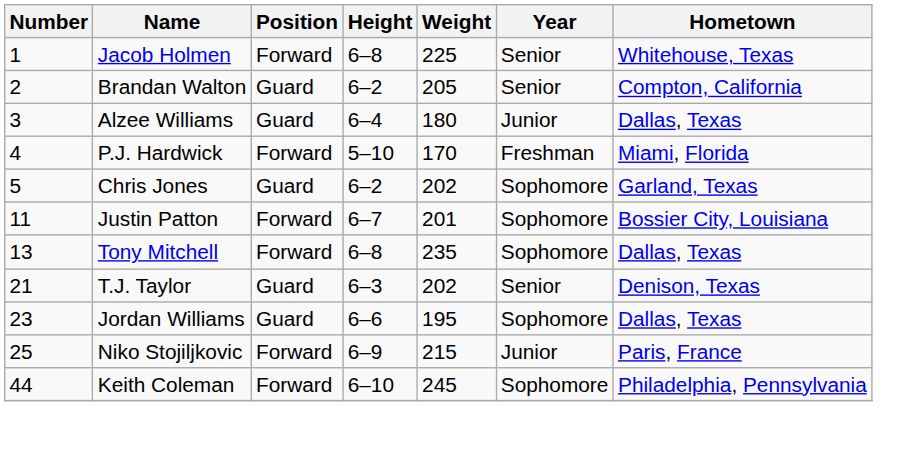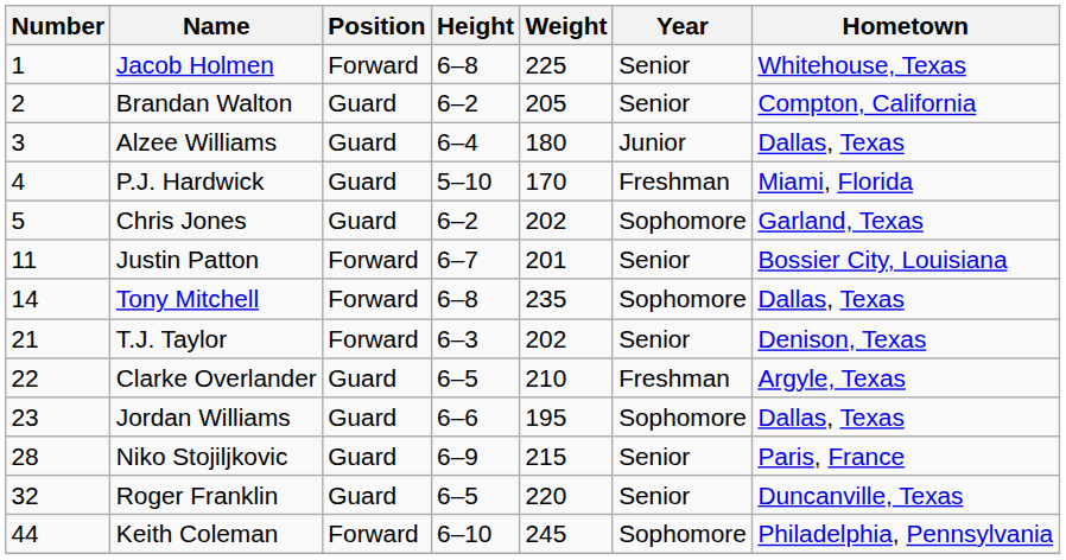P.J. Hardwick | Position: Forward -> Guard
Justin Patton | Year: Sophomore -> Senior
Tony Mitchell | Number: 13 -> 14
T.J. Taylor | Position: Guard -> Forward
+ row: 22 | Clarke Overlander | Guard | 6–5 | 210 | Freshman | Argyle, Texas
Niko Stojiljkovic | Number: 25 -> 28
Niko Stojiljkovic | Position: Forward -> Guard
Niko Stojiljkovic | Year: Junior -> Senior
+ row: 32 | Roger Franklin | Guard | 6–5 | 220 | Senior | Duncanville, Texas
